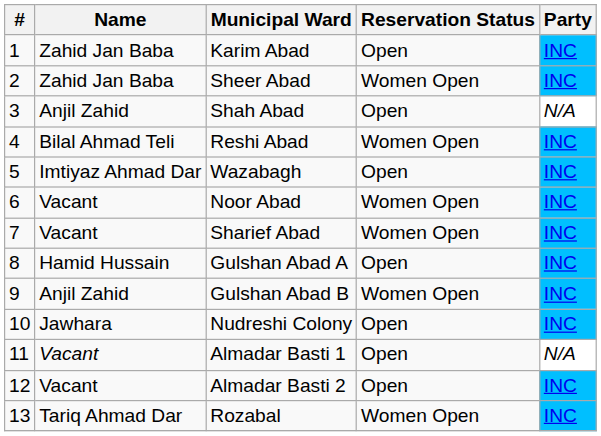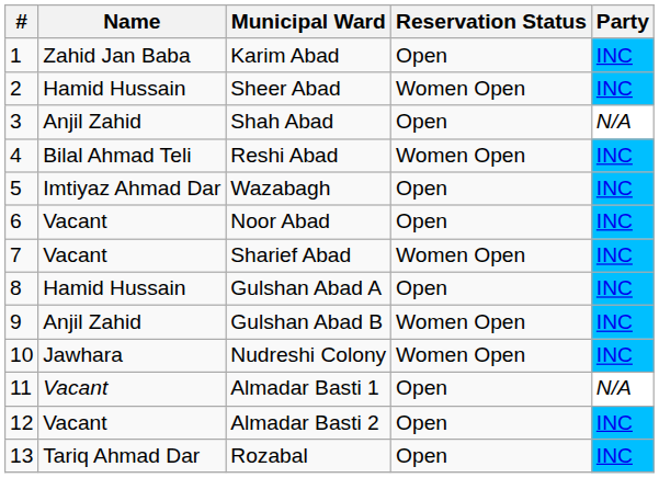Sheer Abad | Name: Zahid Jan Baba -> Hamid Hussain
Noor Abad | Reservation Status: Women Open -> Open
Nudreshi Colony | Reservation Status: Open -> Women Open
Rozabal | Reservation Status: Women Open -> Open
